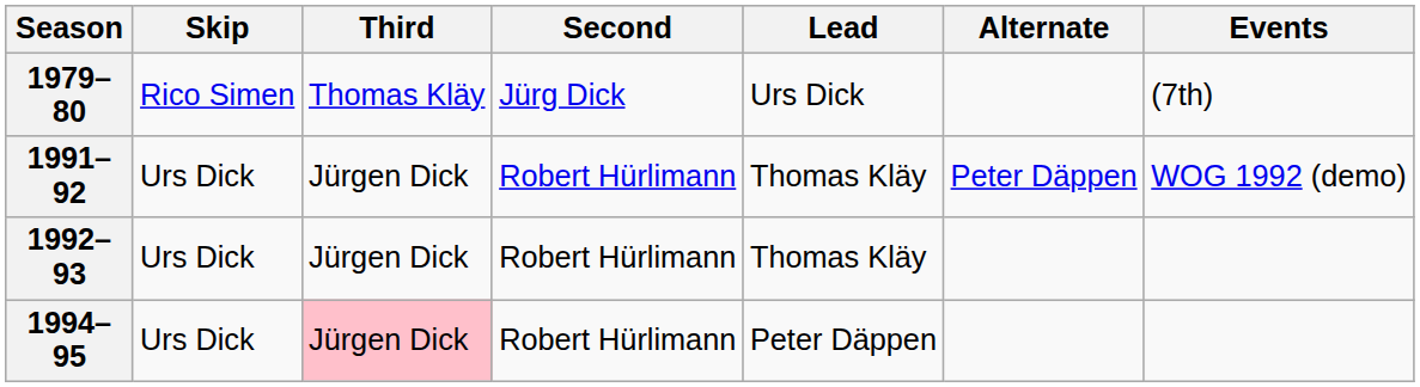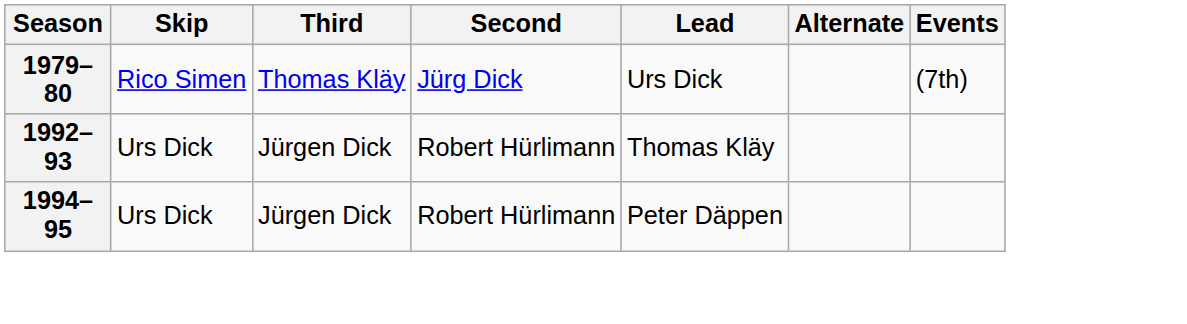- row: 1991–92 | Urs Dick | Jürgen Dick | Robert Hürlimann | Thomas Kläy | Peter Däppen | WOG 1992 (demo)
1994–95 | Third: pink background -> no background
